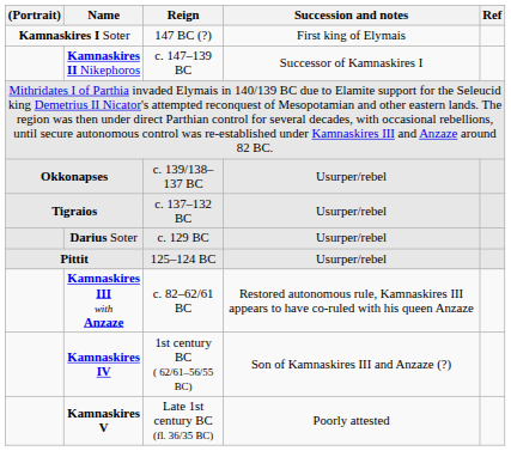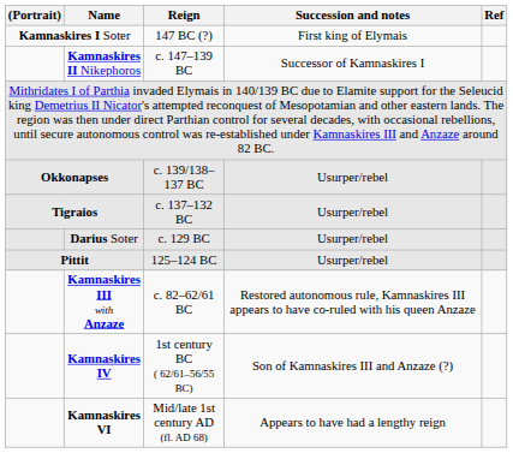- row: Kamnaskires V | Late 1st century BC (fl. 36/35 BC) | Poorly attested
+ row: Kamnaskires VI | Mid/late 1st century AD (fl. AD 68) | Appears to have had a lengthy reign
